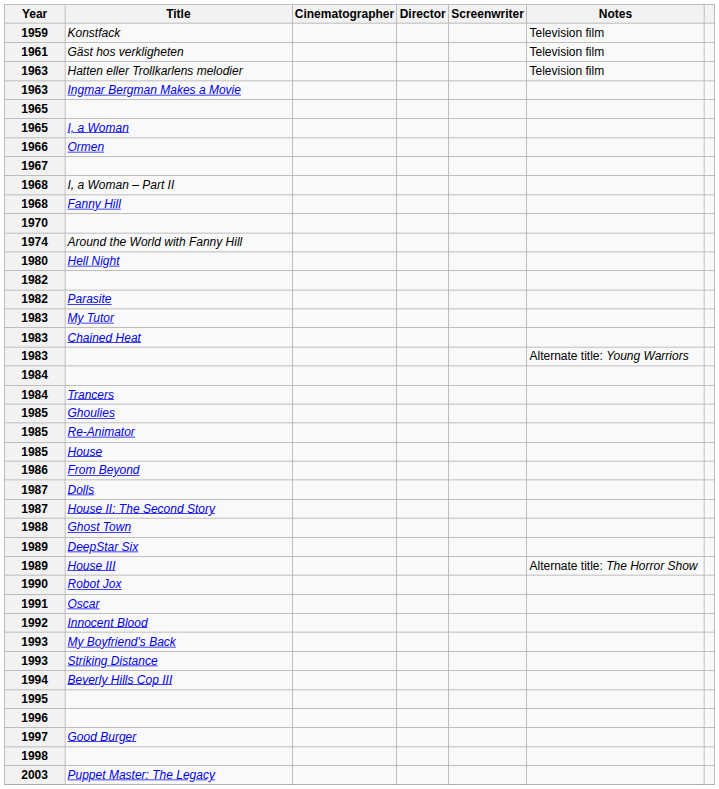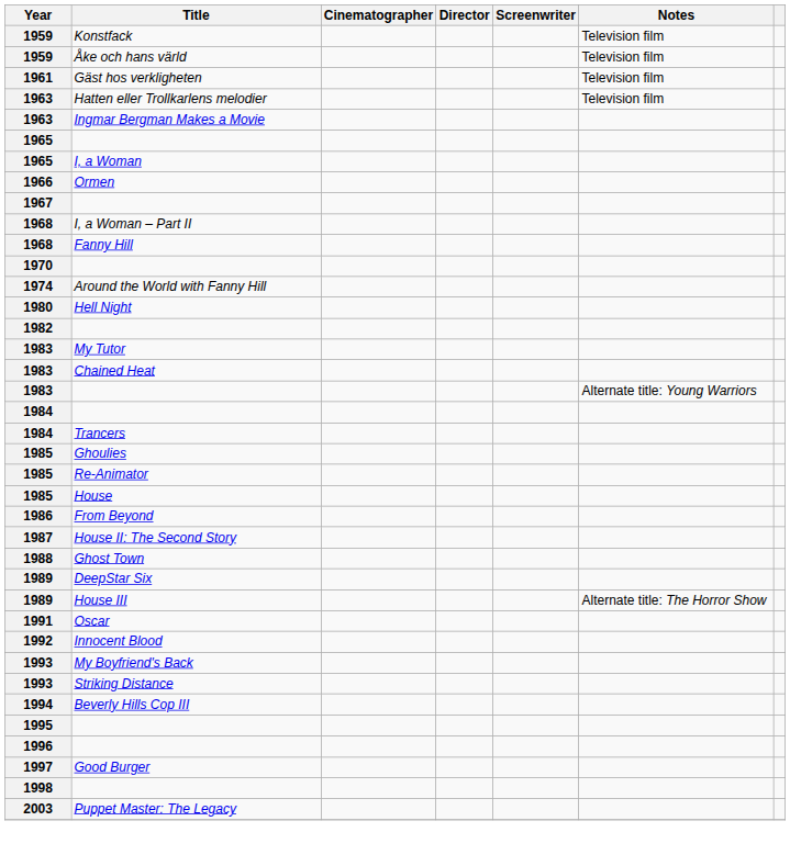+ row: 1959 | Åke och hans värld | Television film
- row: 1982 | Parasite
- row: 1987 | Dolls
- row: 1990 | Robot Jox
